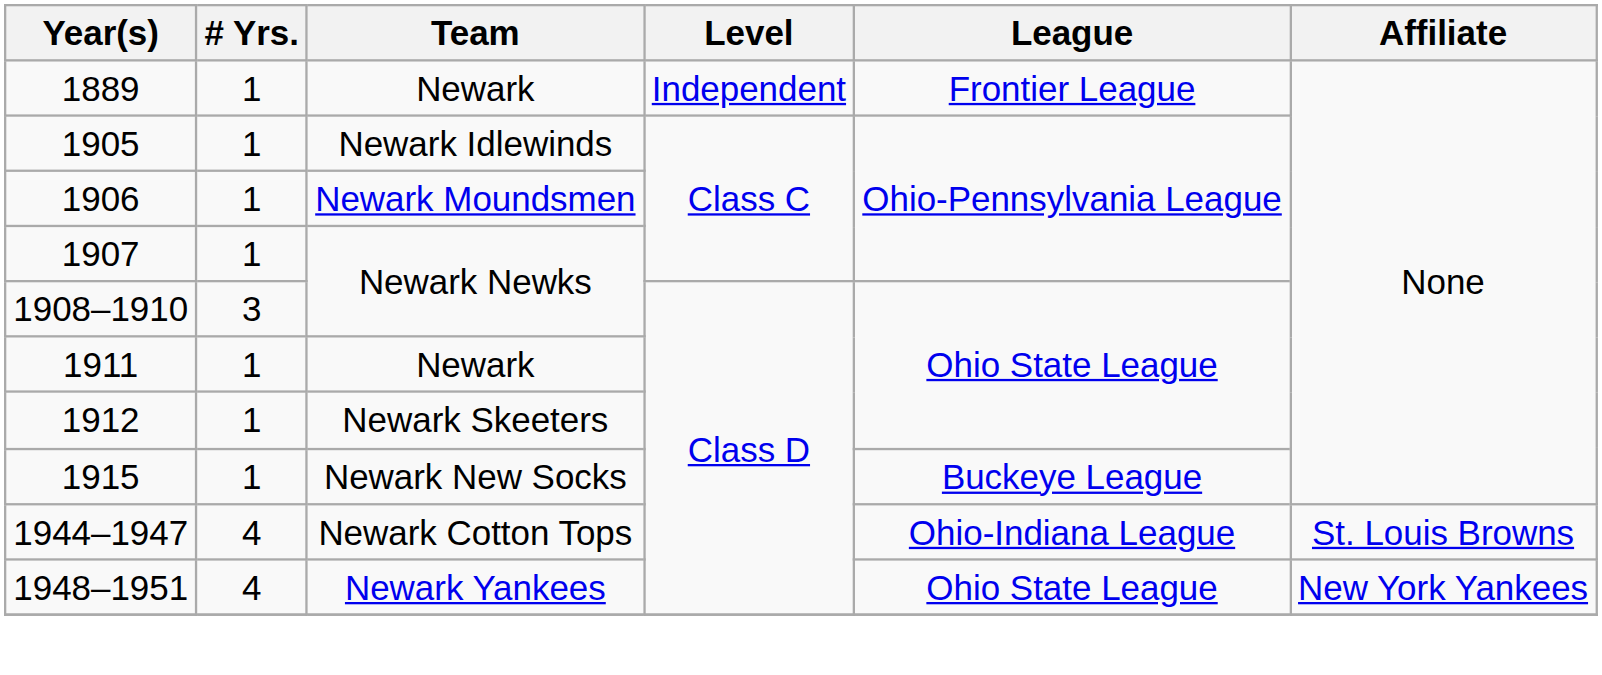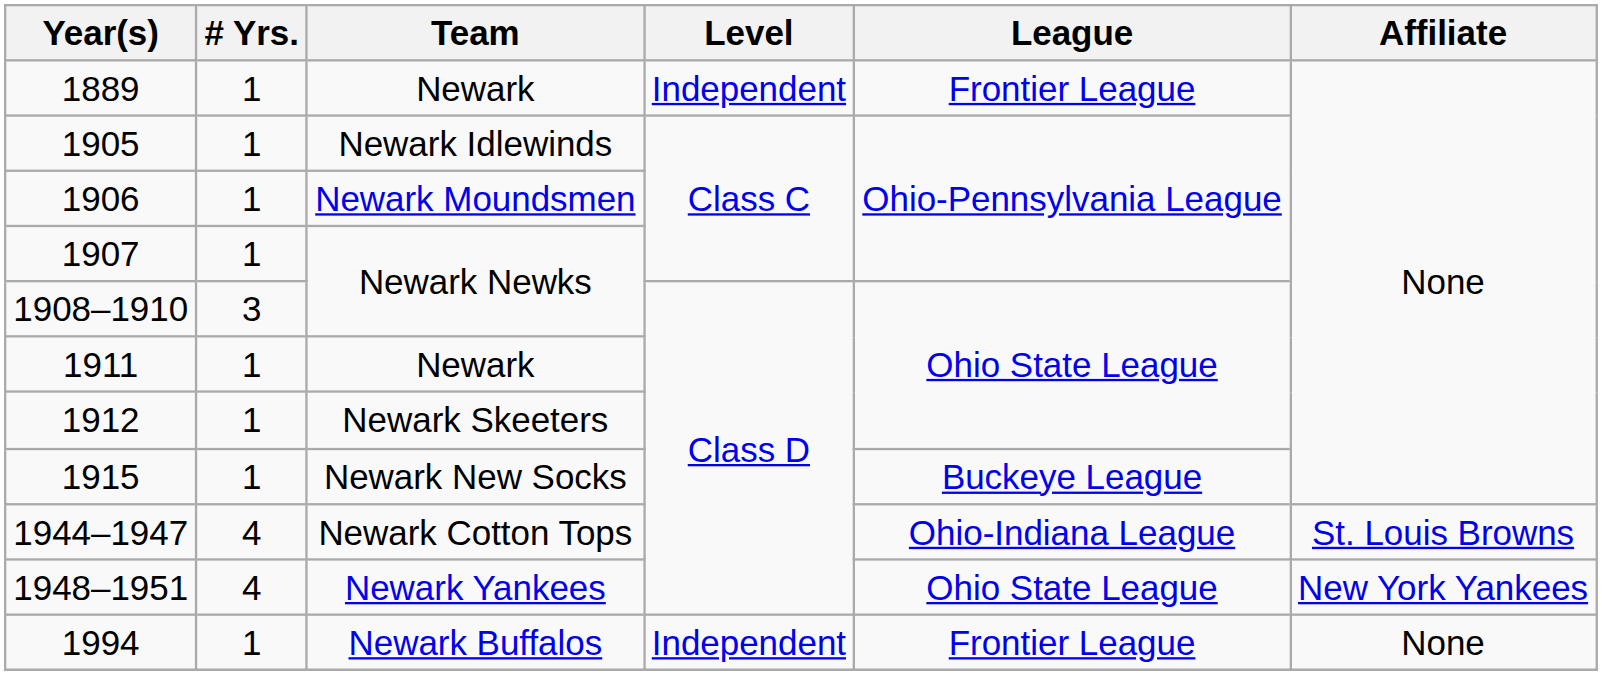+ row: 1994 | 1 | Newark Buffalos | Independent | Frontier League | None
